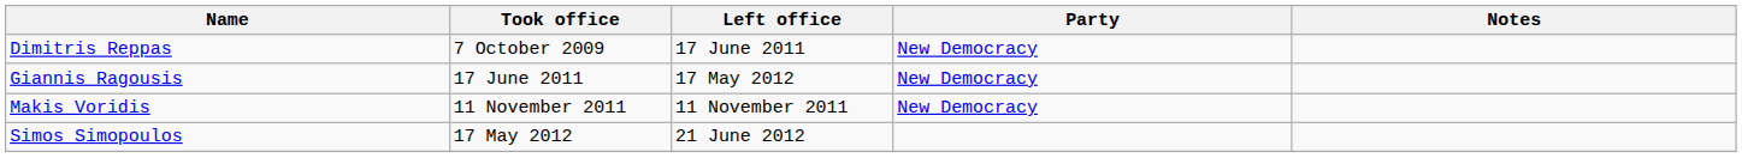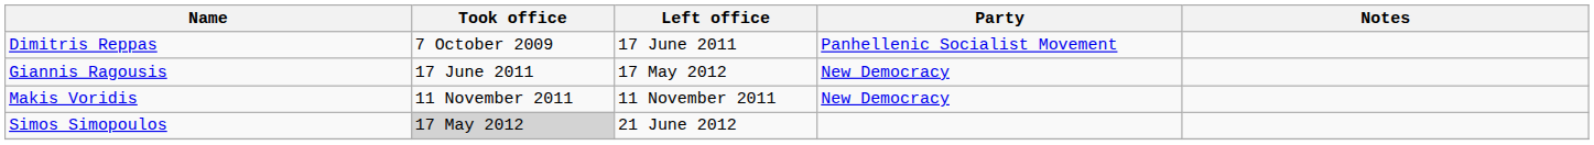Dimitris Reppas | Party: New Democracy -> Panhellenic Socialist Movement
Simos Simopoulos | Took office: no background -> lightgrey background
